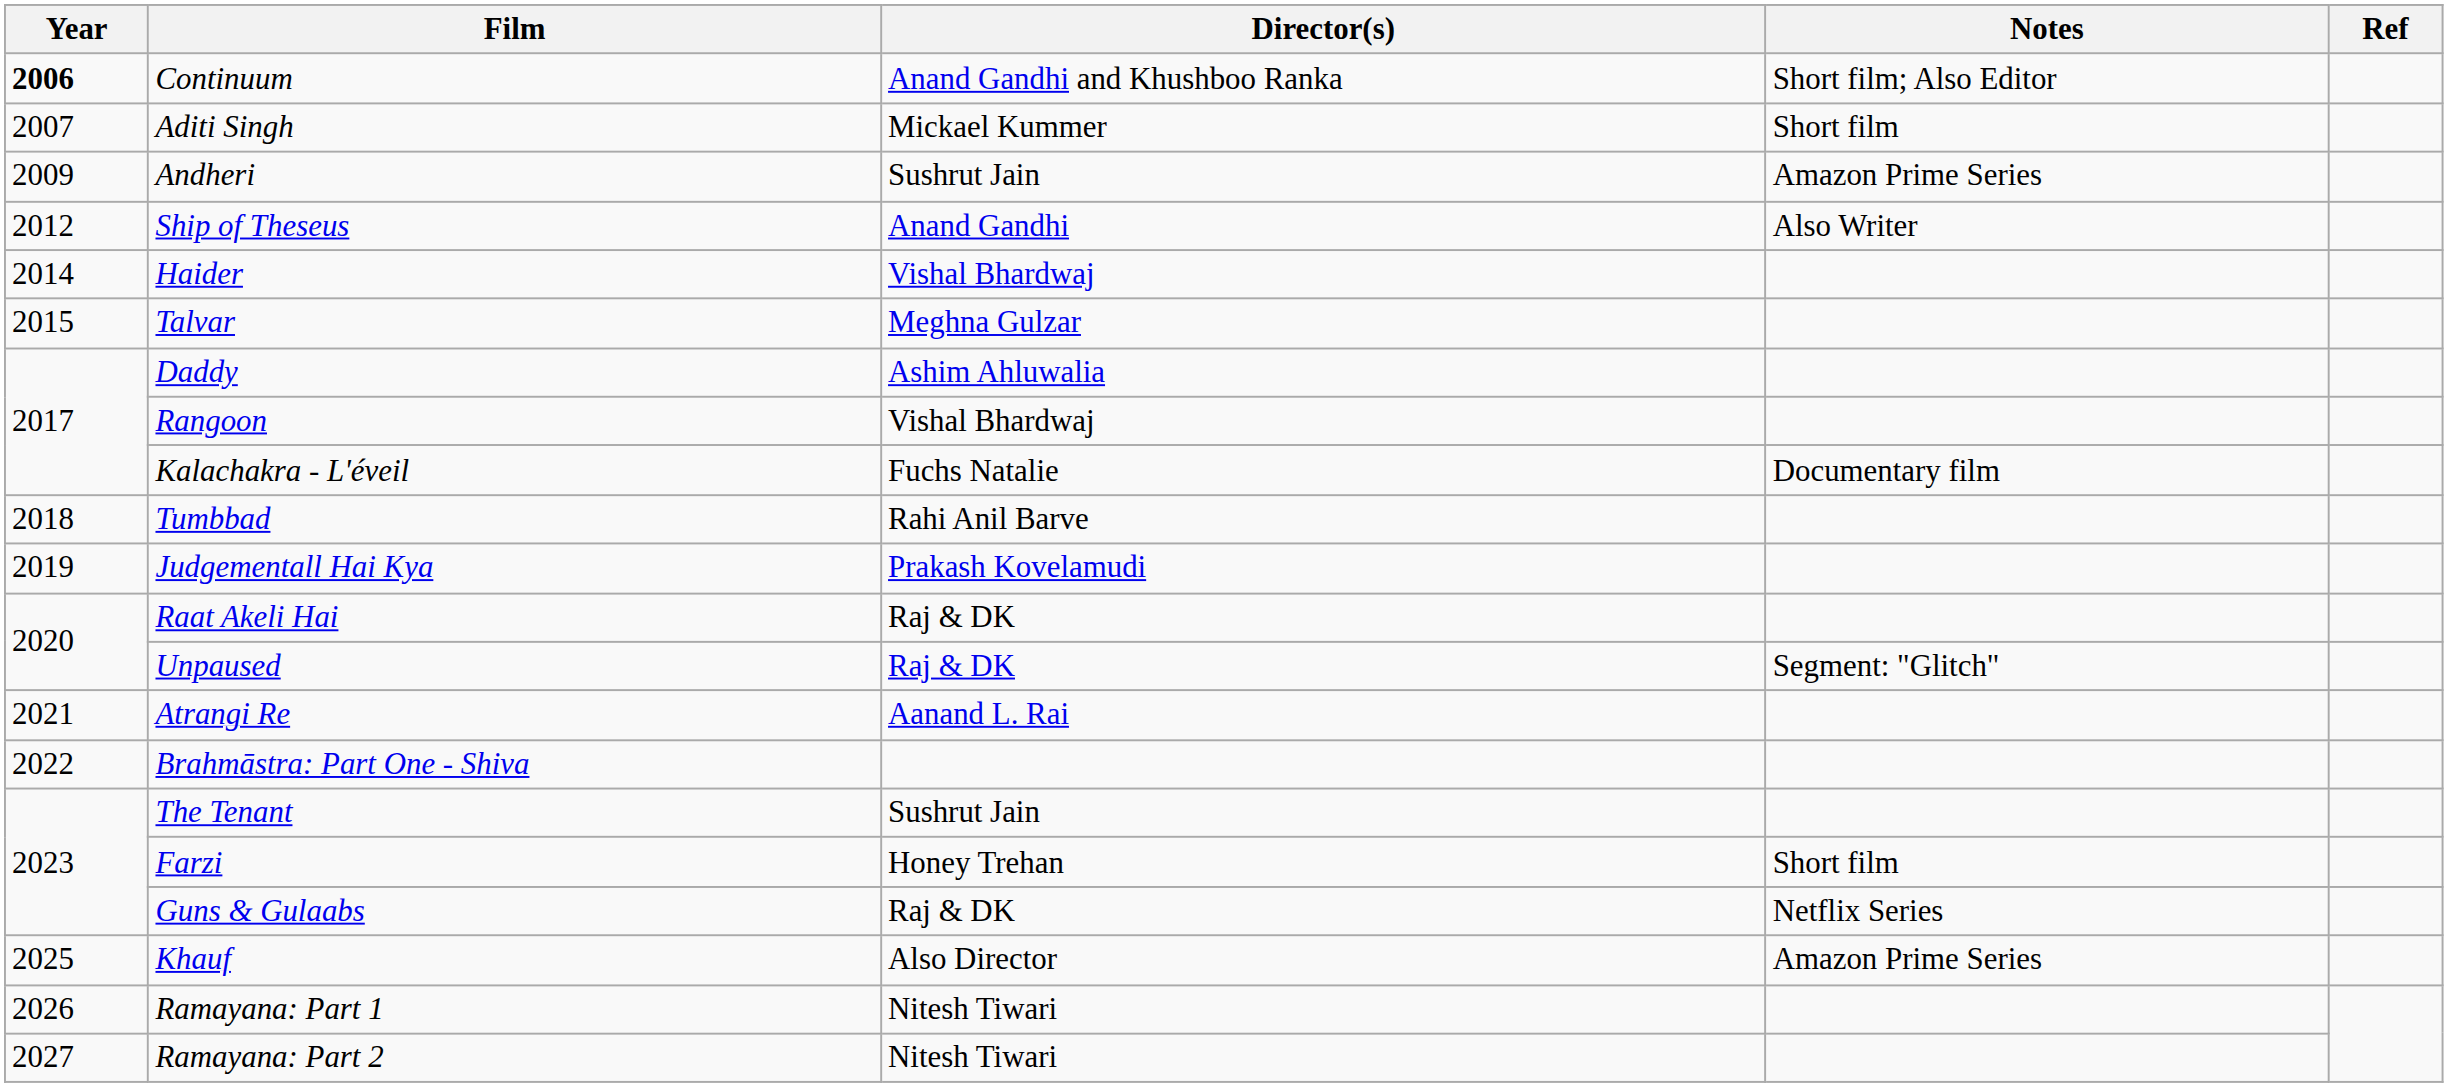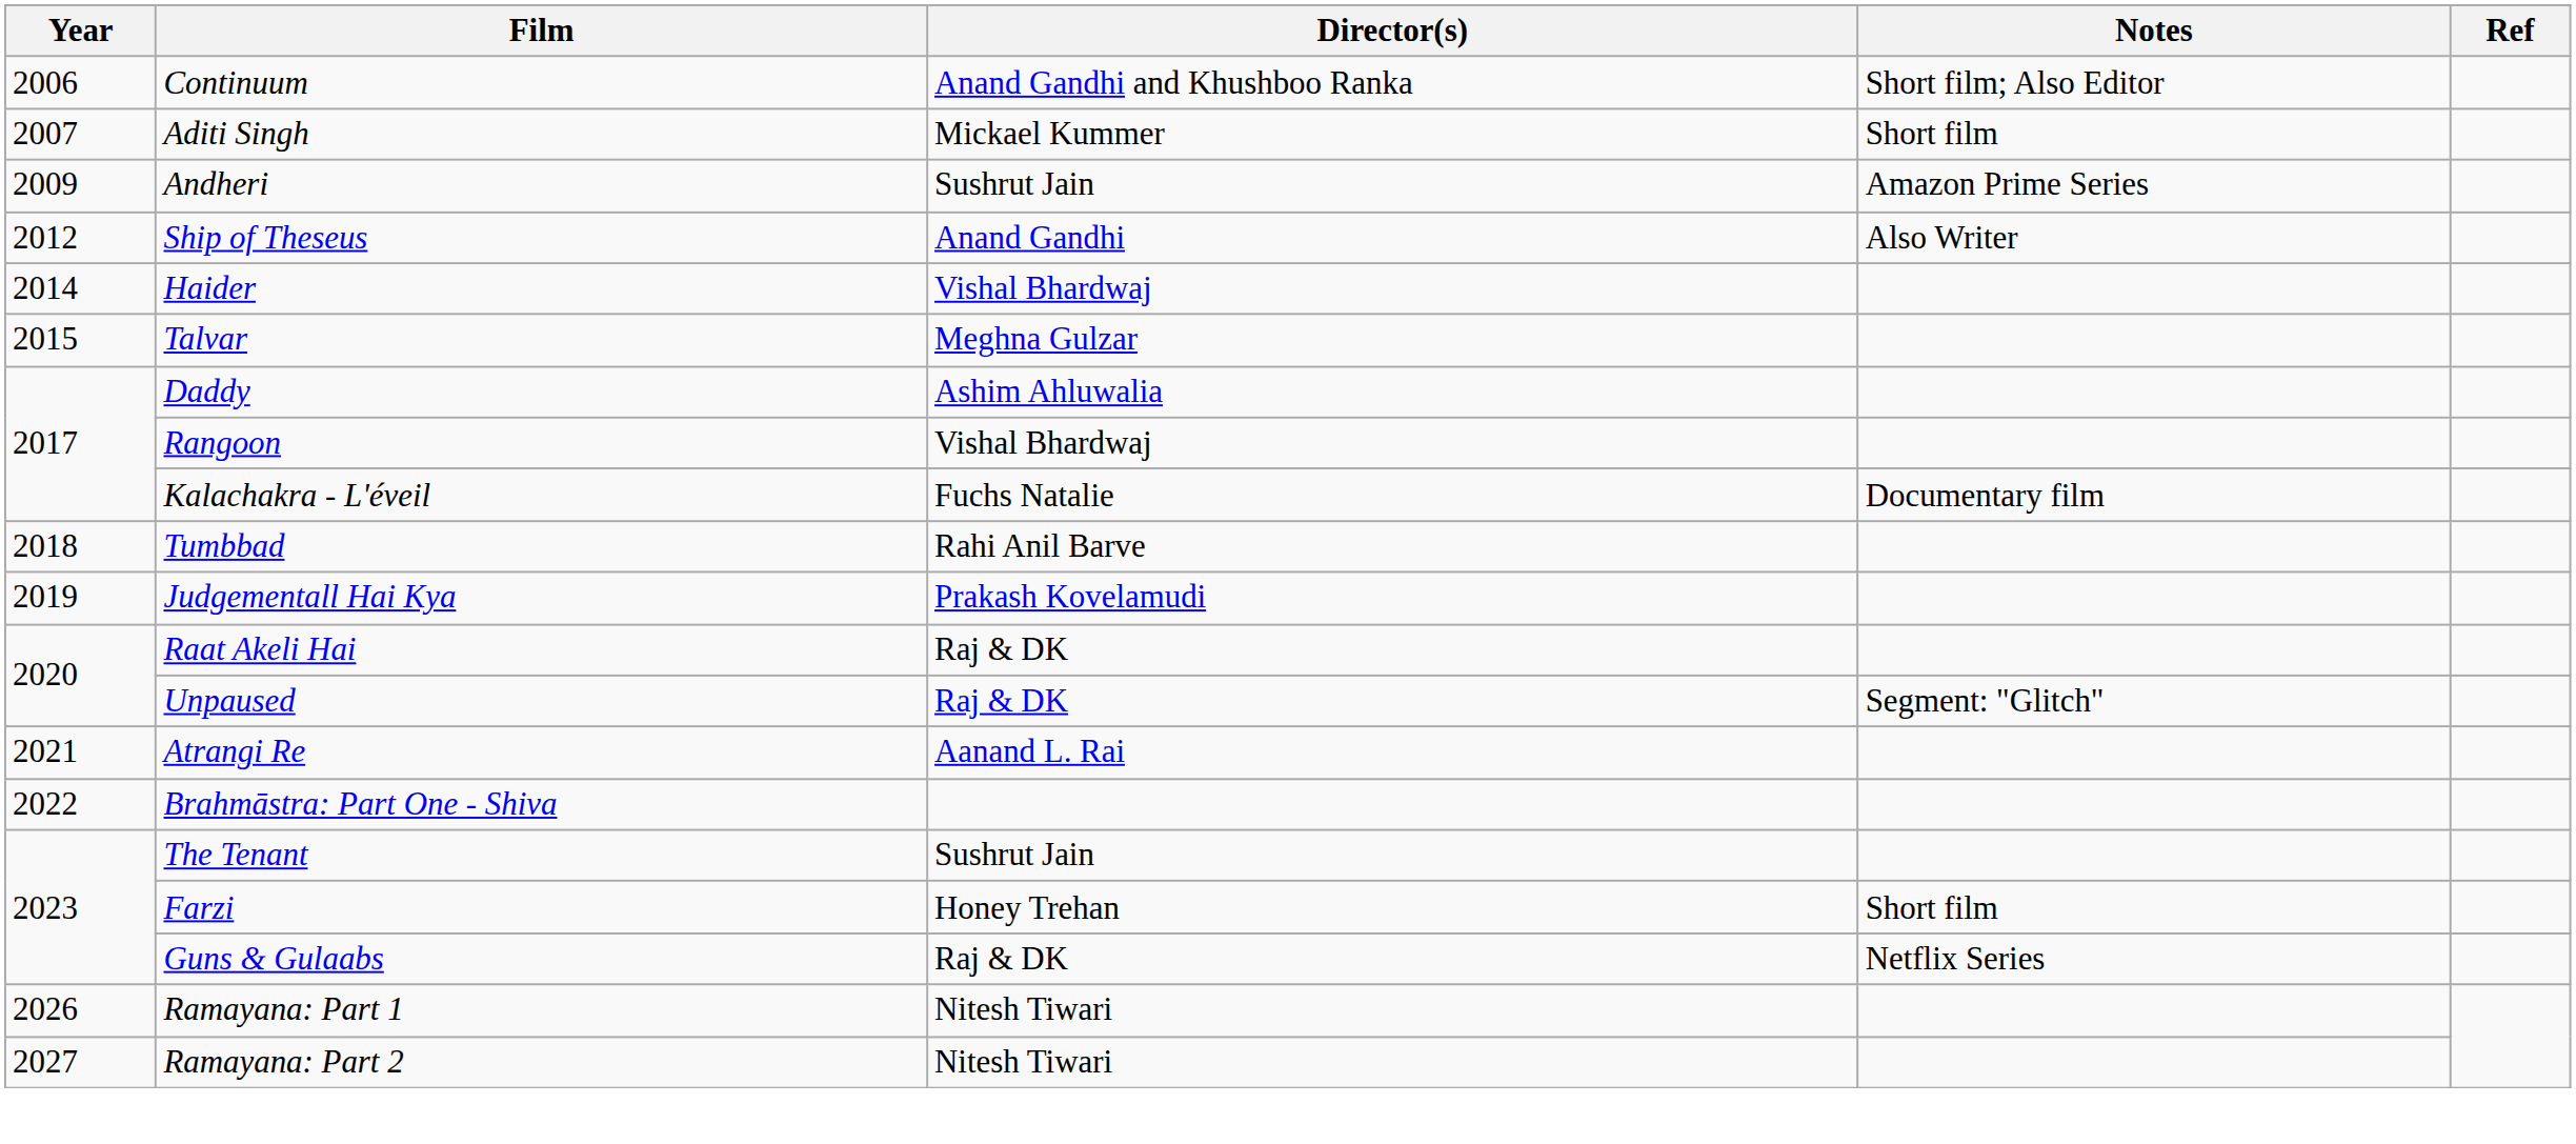Continuum | Year: bold -> normal
- row: 2025 | Khauf | Also Director | Amazon Prime Series
